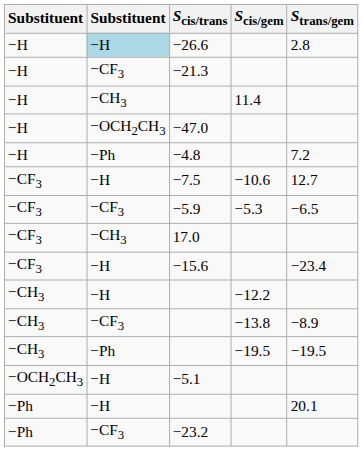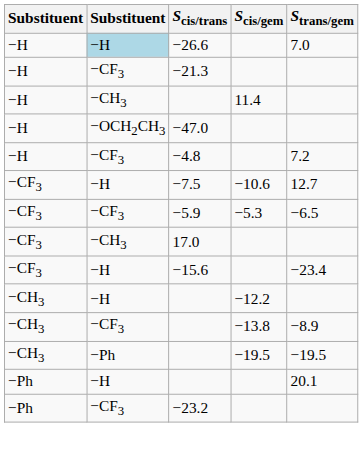−26.6 | Strans/gem: 2.8 -> 7.0
−4.8 | column 2: −Ph -> −CF3
- row: −OCH2CH3 | −H | −5.1
